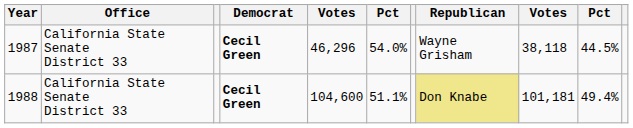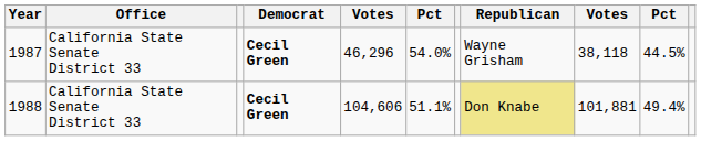1988 | column 5: 104,600 -> 104,606
1988 | column 9: 101,181 -> 101,881
